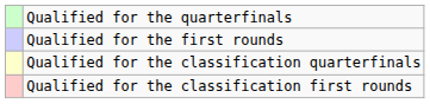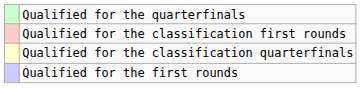rows swapped: Qualified for the first rounds <-> Qualified for the classification first rounds
